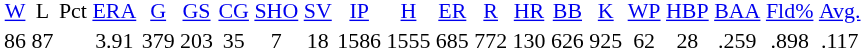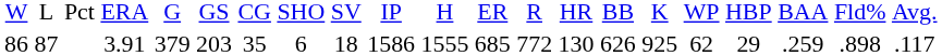86 | column 8: 7 -> 6
86 | column 18: 28 -> 29
